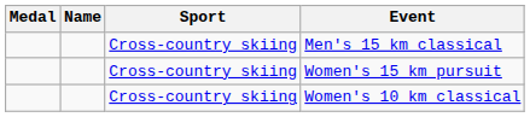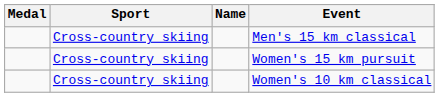columns swapped: Name <-> Sport
